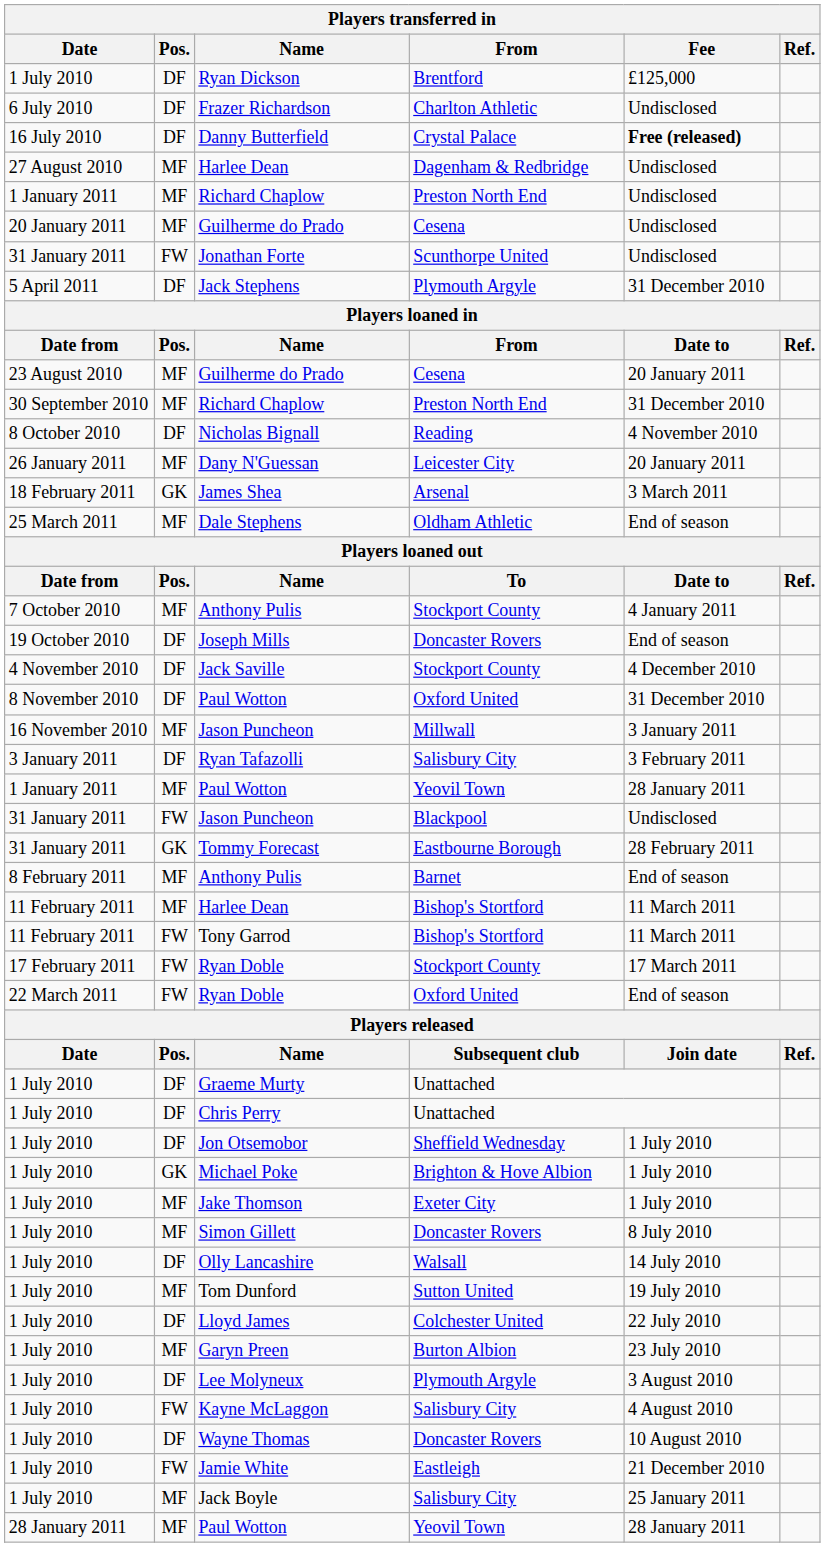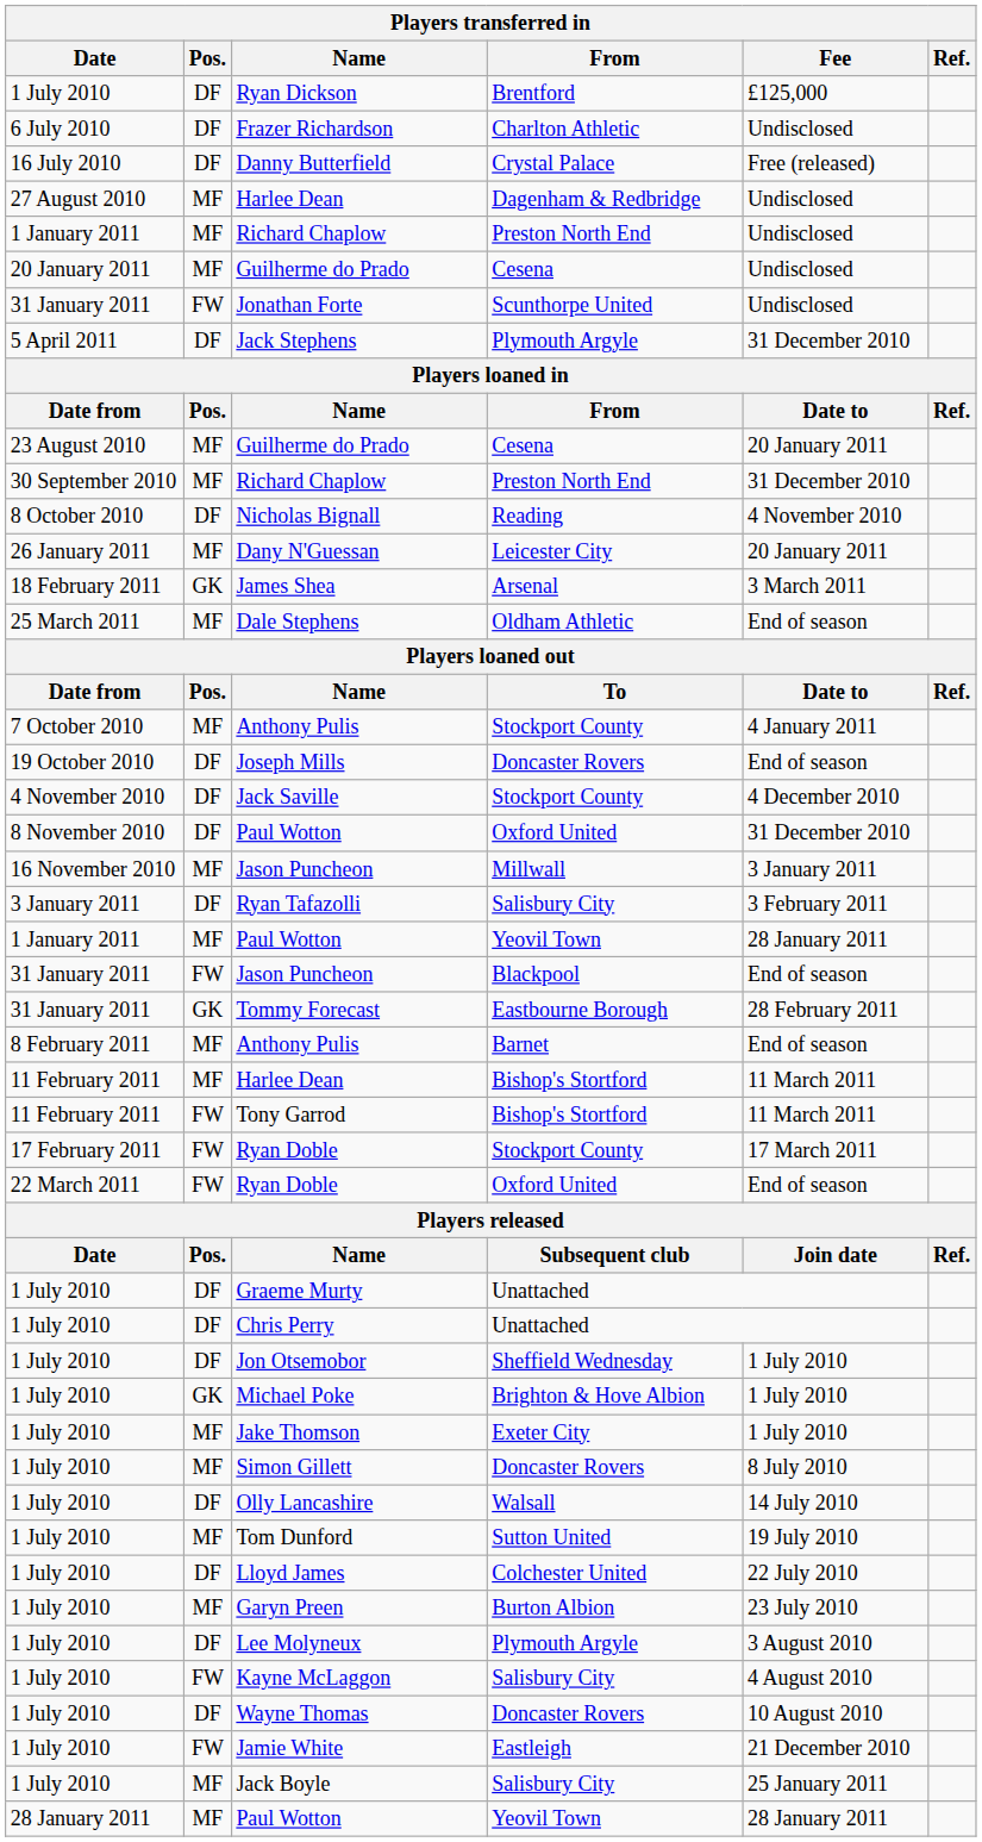Danny Butterfield | Fee: bold -> normal
31 January 2011 / Jason Puncheon | Fee: Undisclosed -> End of season
